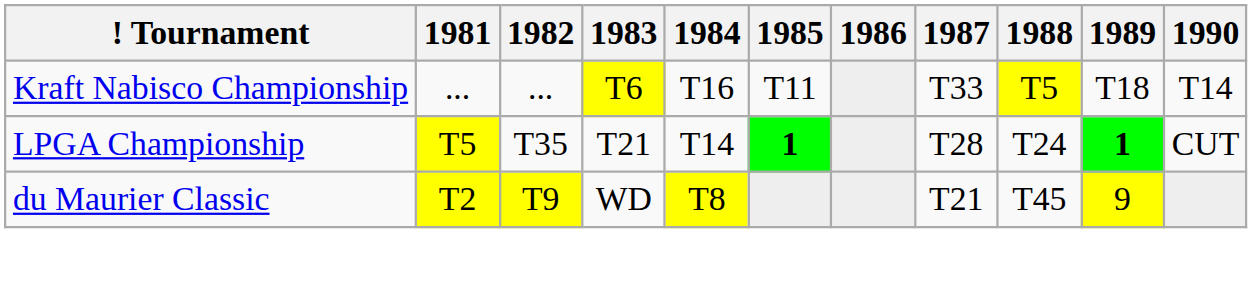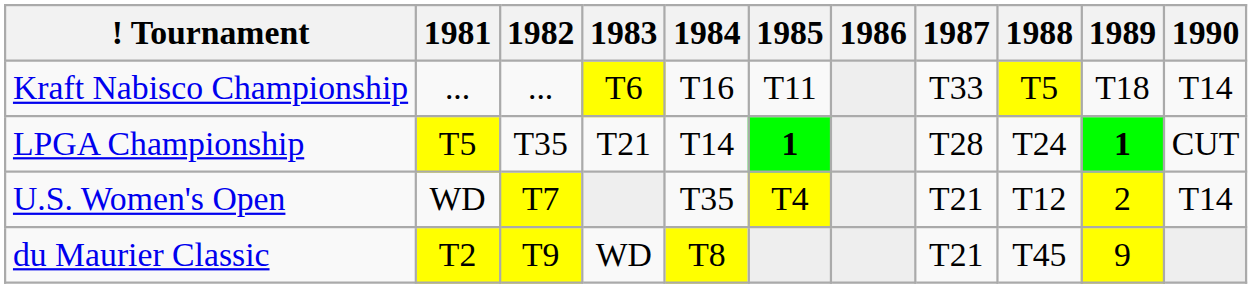+ row: U.S. Women's Open | WD | T7 | T35 | T4 | T21 | T12 | 2 | T14
